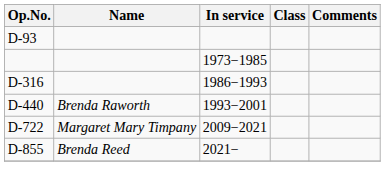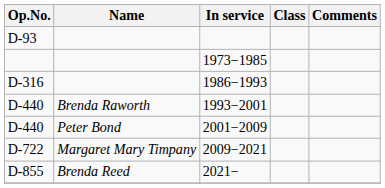+ row: D-440 | Peter Bond | 2001−2009
